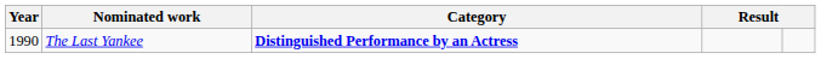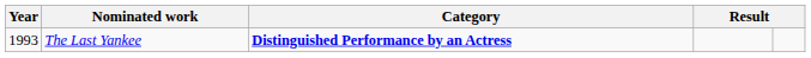The Last Yankee | Year: 1990 -> 1993
